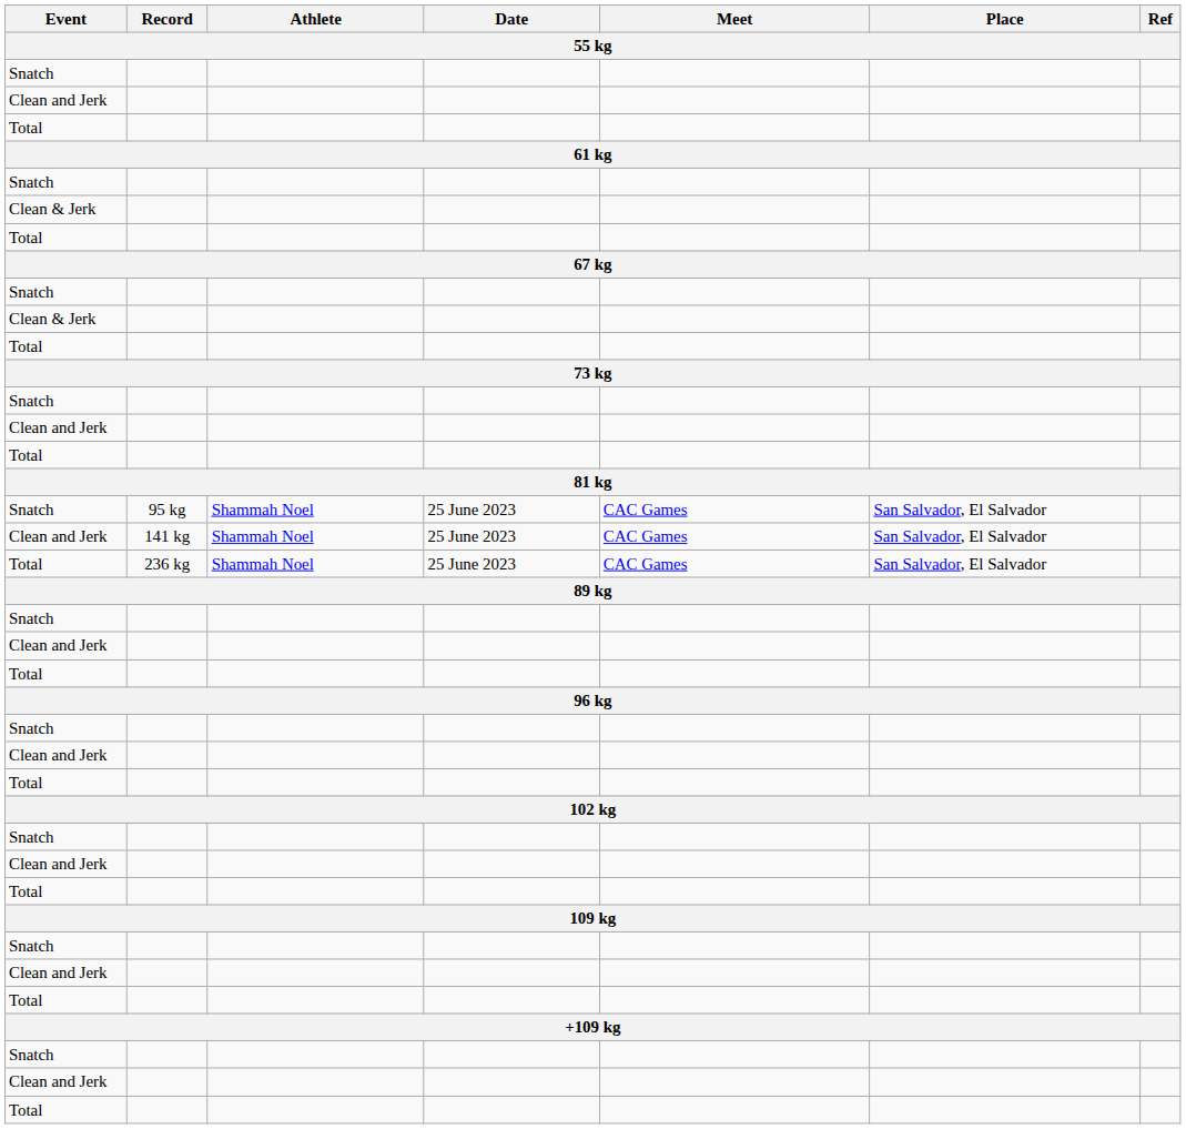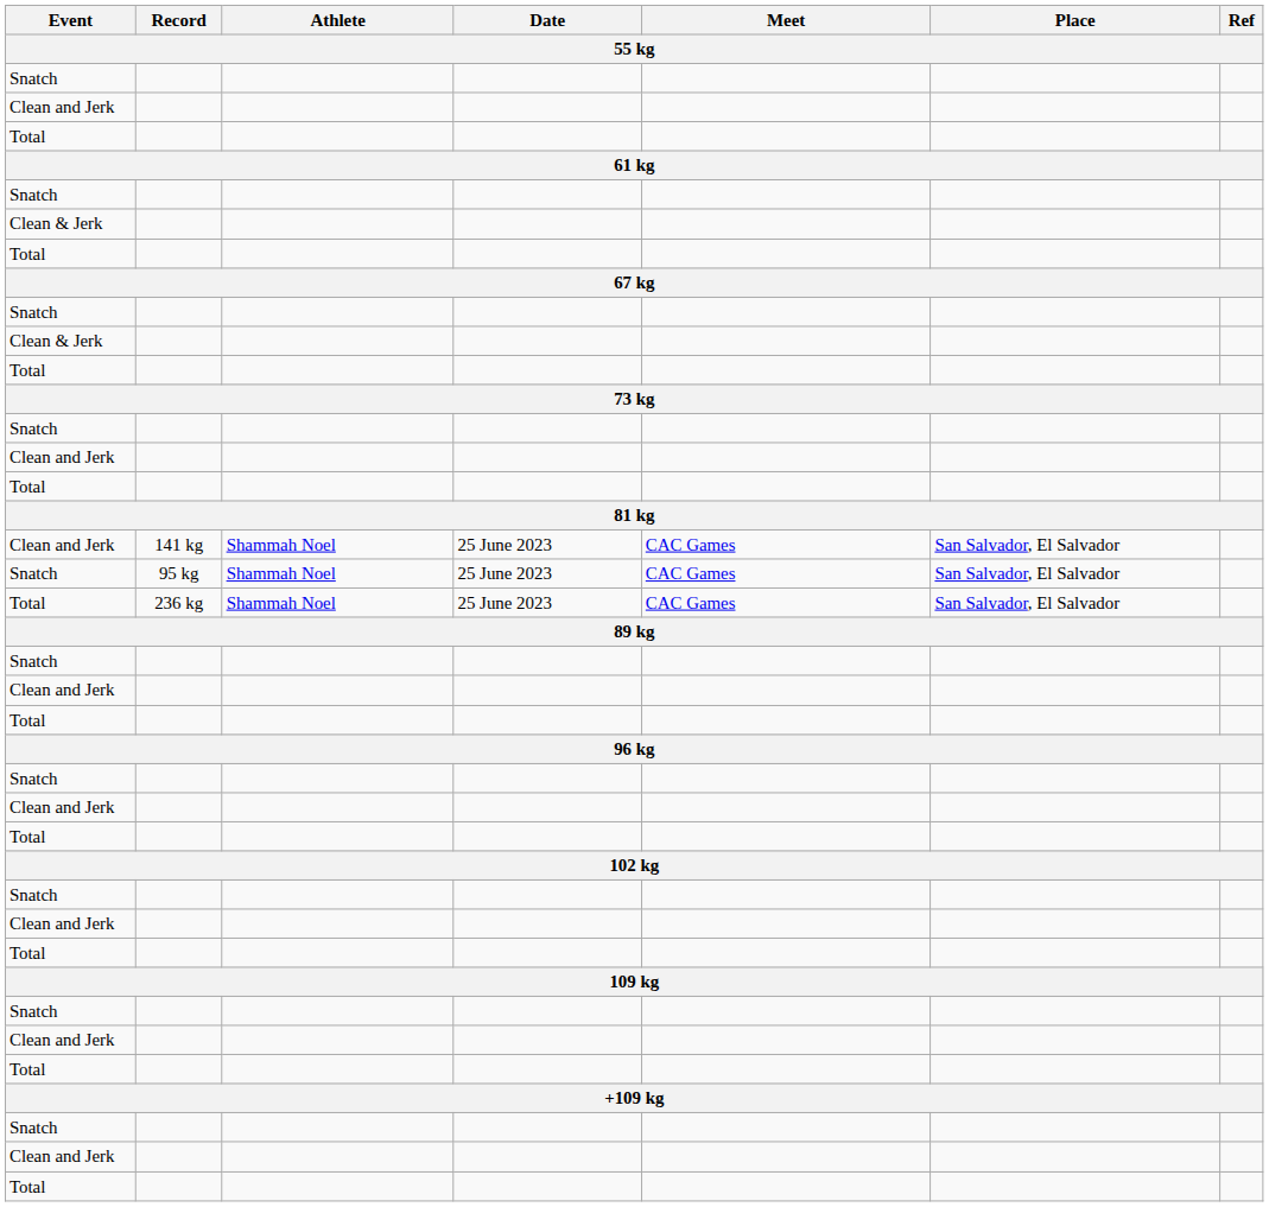rows swapped: Snatch / 95 kg <-> Clean and Jerk / 141 kg
